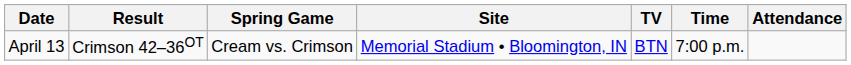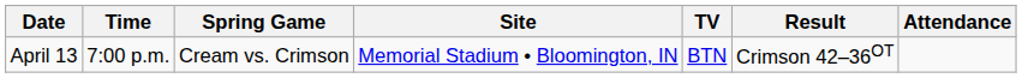columns swapped: Time <-> Result
